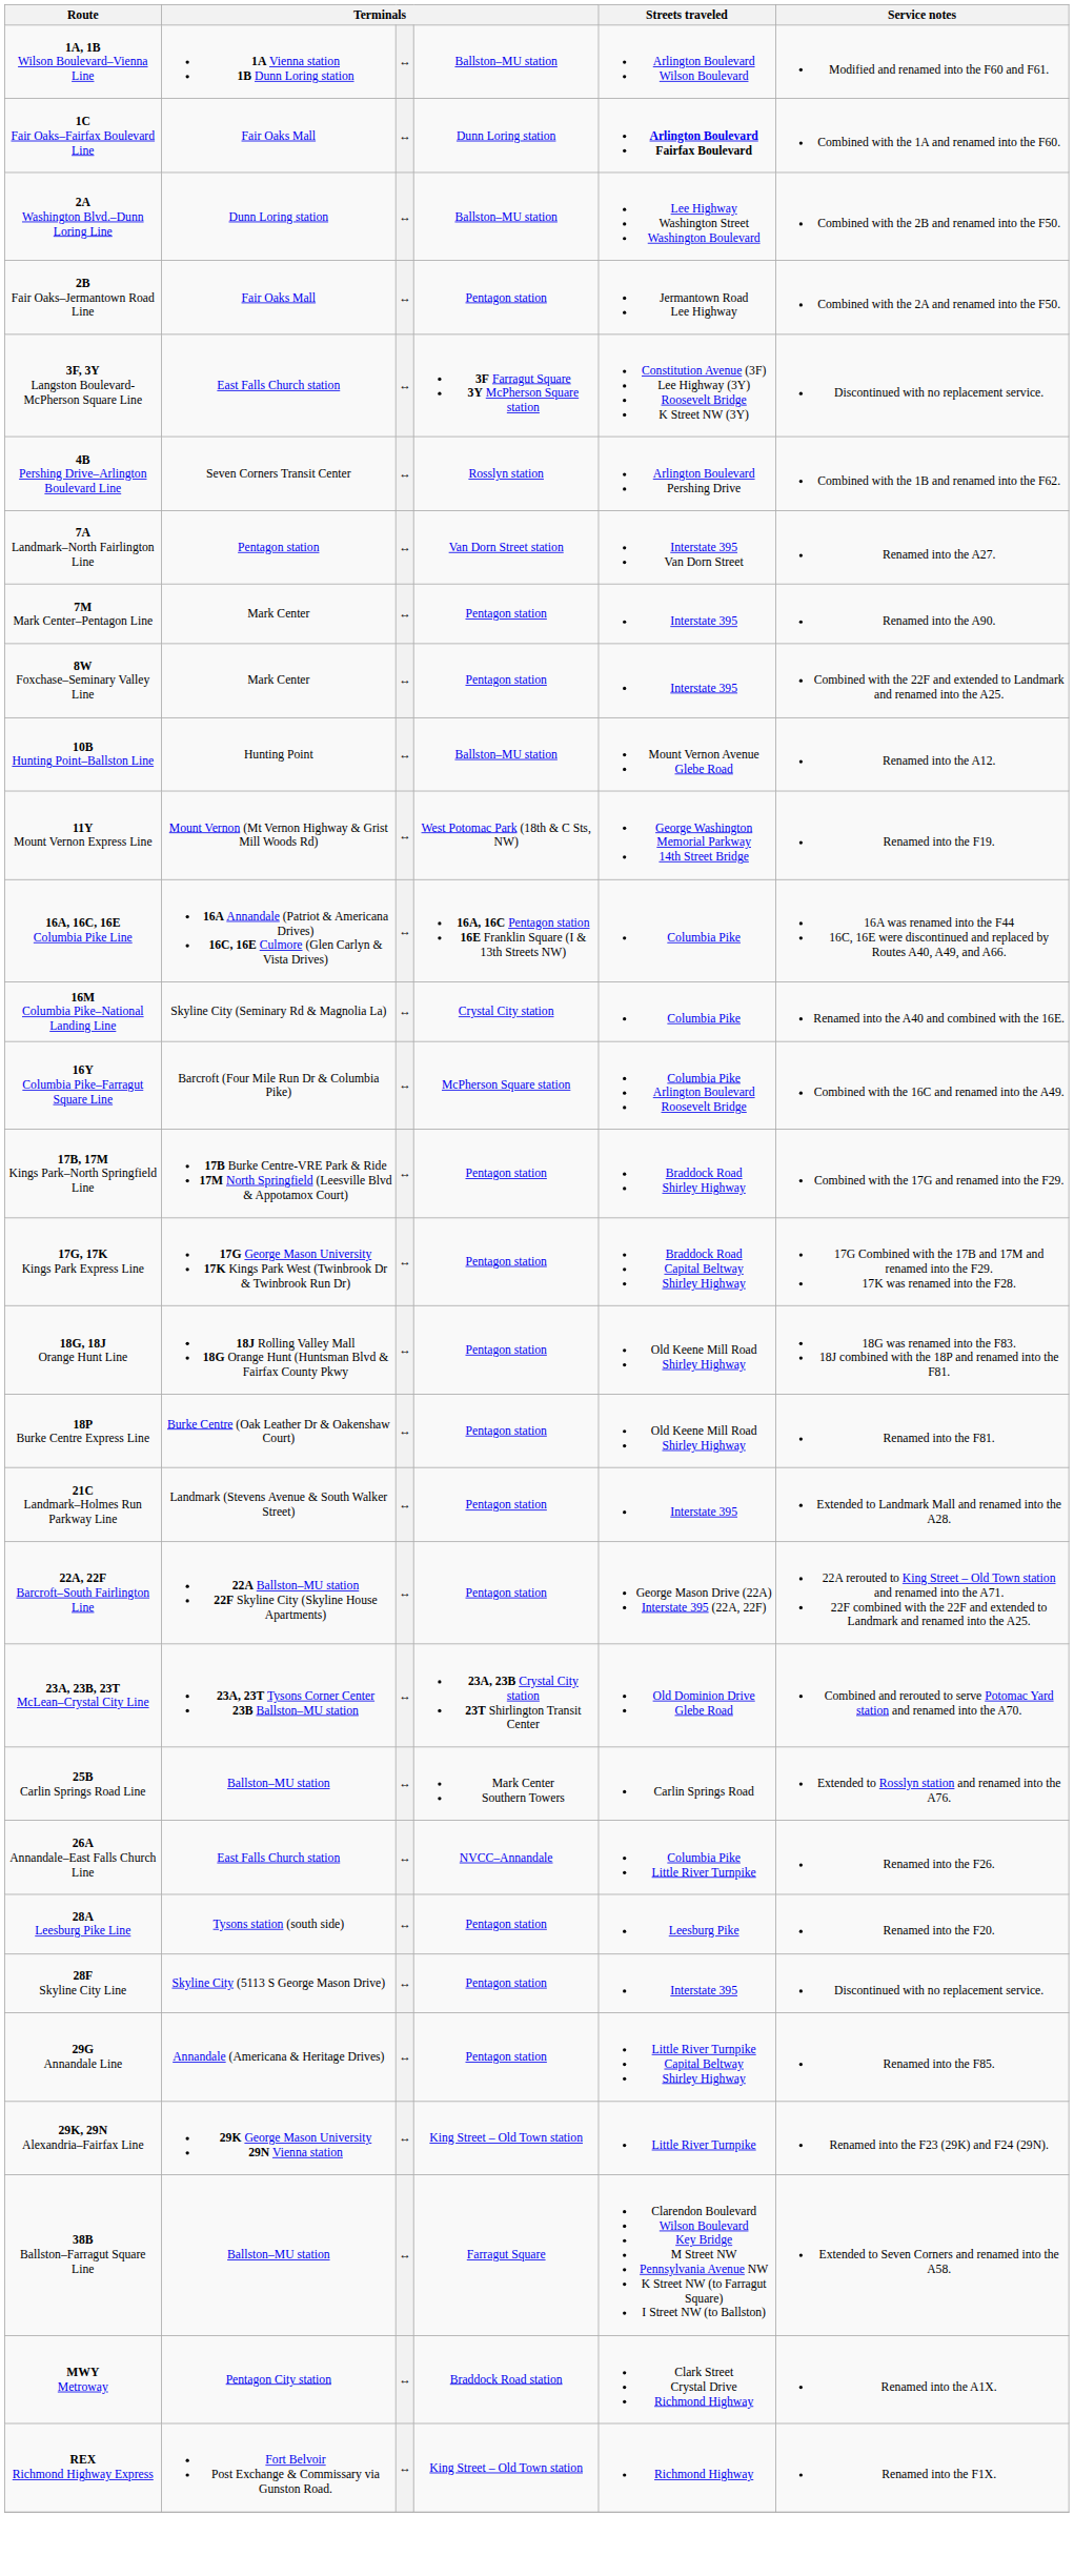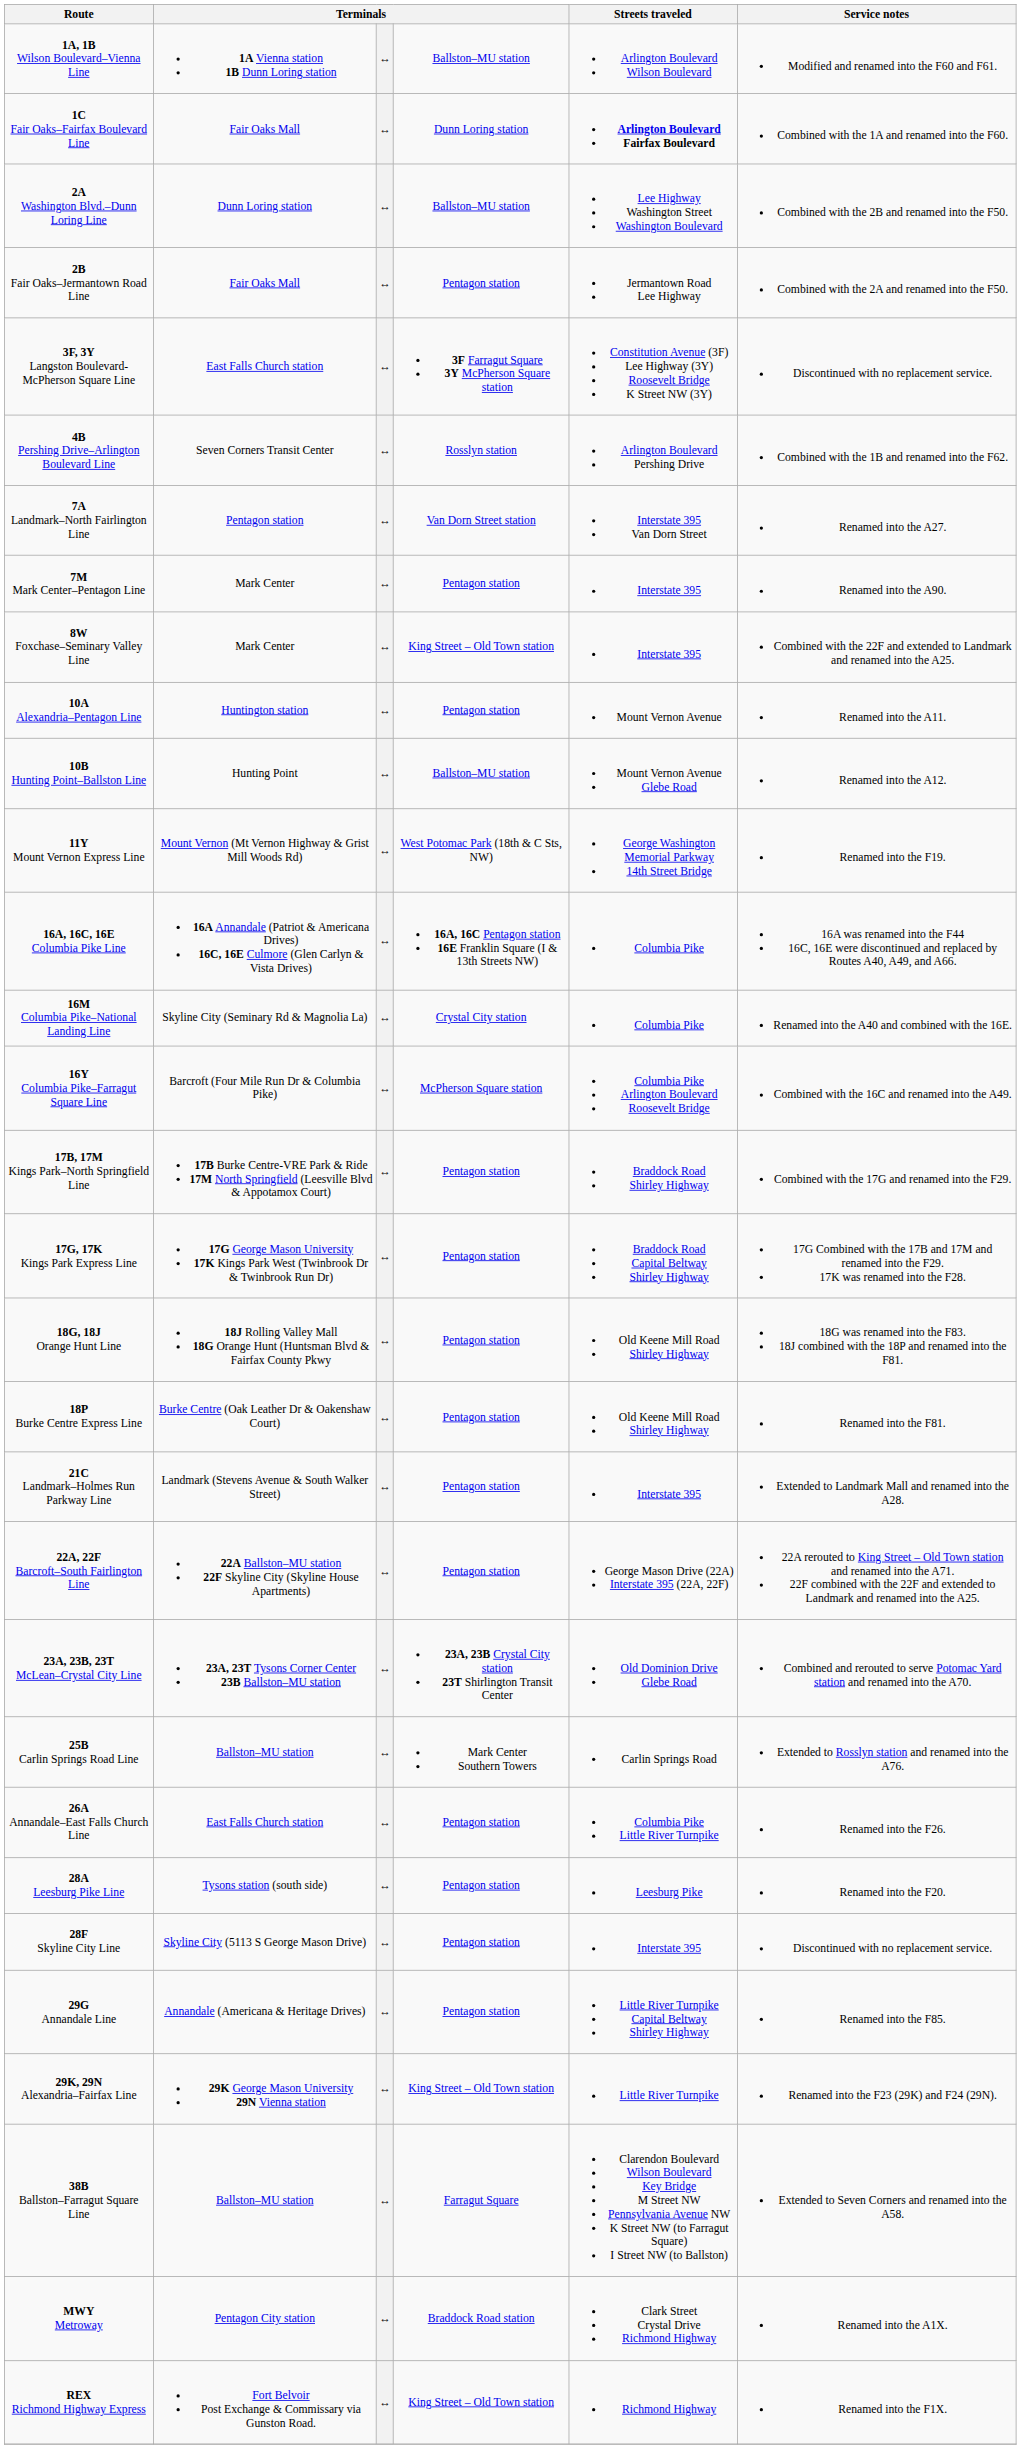8W Foxchase–Seminary Valley Line | column 4: Pentagon station -> King Street – Old Town station
+ row: 10A Alexandria–Pentagon Line | Huntington station | ↔ | Pentagon station | Mount Vernon Avenue | Renamed into the A11.
26A Annandale–East Falls Church Line | column 4: NVCC–Annandale -> Pentagon station
